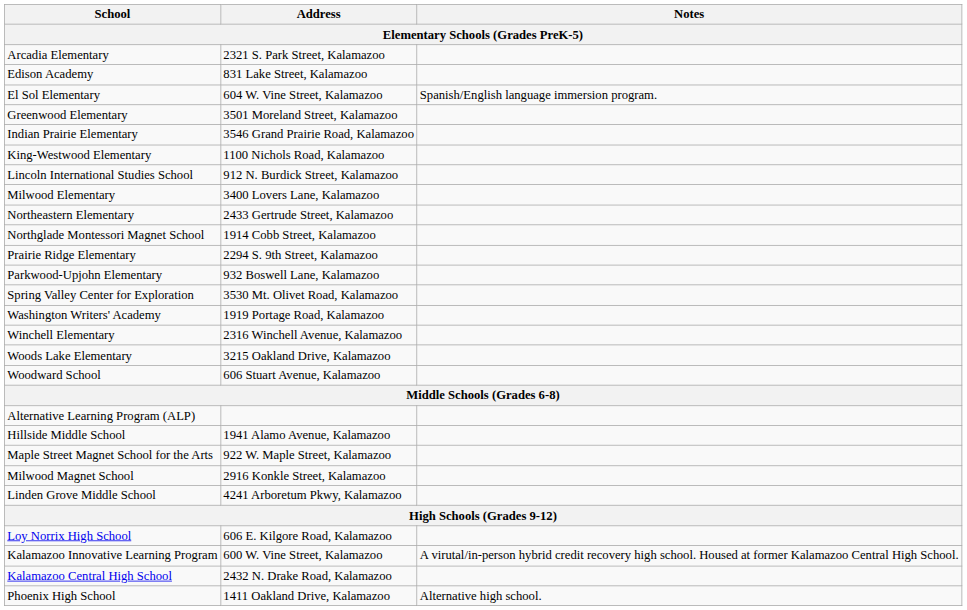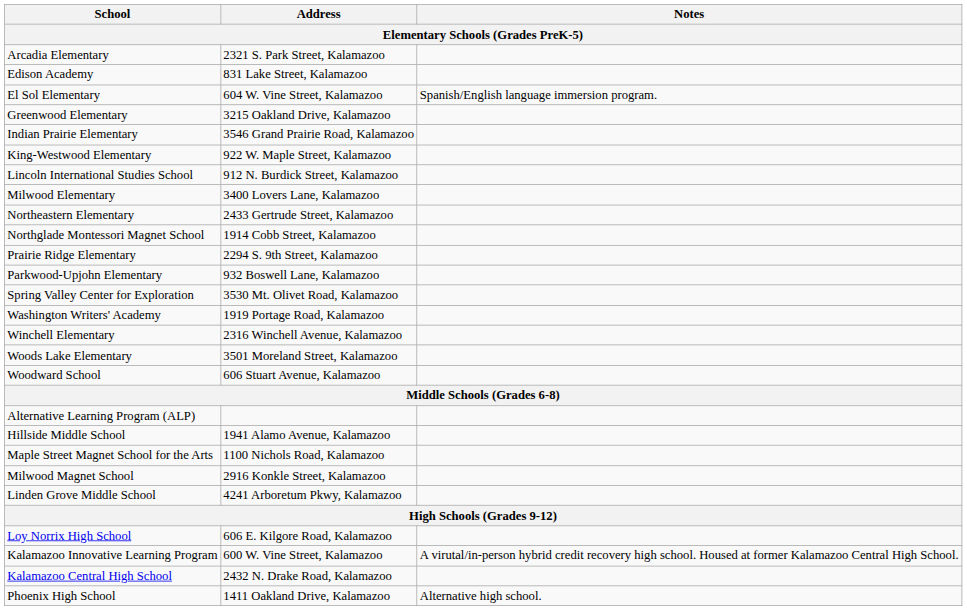Greenwood Elementary | Address: 3501 Moreland Street, Kalamazoo -> 3215 Oakland Drive, Kalamazoo
King-Westwood Elementary | Address: 1100 Nichols Road, Kalamazoo -> 922 W. Maple Street, Kalamazoo
Woods Lake Elementary | Address: 3215 Oakland Drive, Kalamazoo -> 3501 Moreland Street, Kalamazoo
Maple Street Magnet School for the Arts | Address: 922 W. Maple Street, Kalamazoo -> 1100 Nichols Road, Kalamazoo
